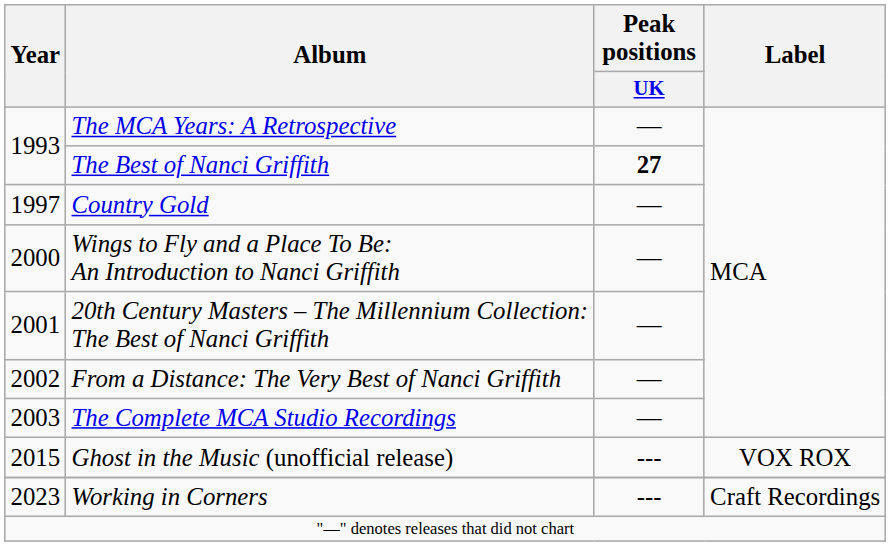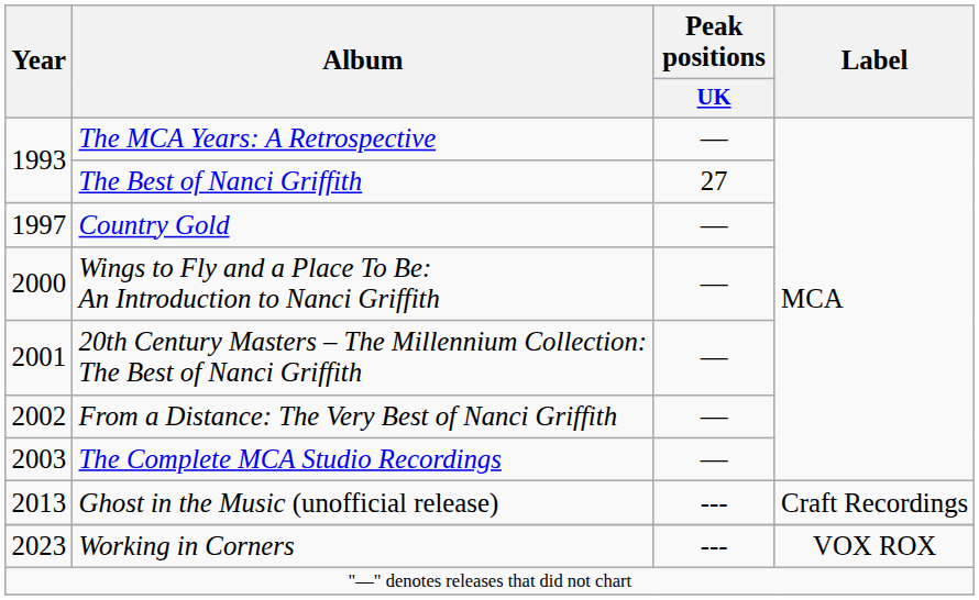The Best of Nanci Griffith | Peak positions / UK: bold -> normal
Ghost in the Music (unofficial release) | Year: 2015 -> 2013
Ghost in the Music (unofficial release) | Label: VOX ROX -> Craft Recordings
Working in Corners | Label: Craft Recordings -> VOX ROX
